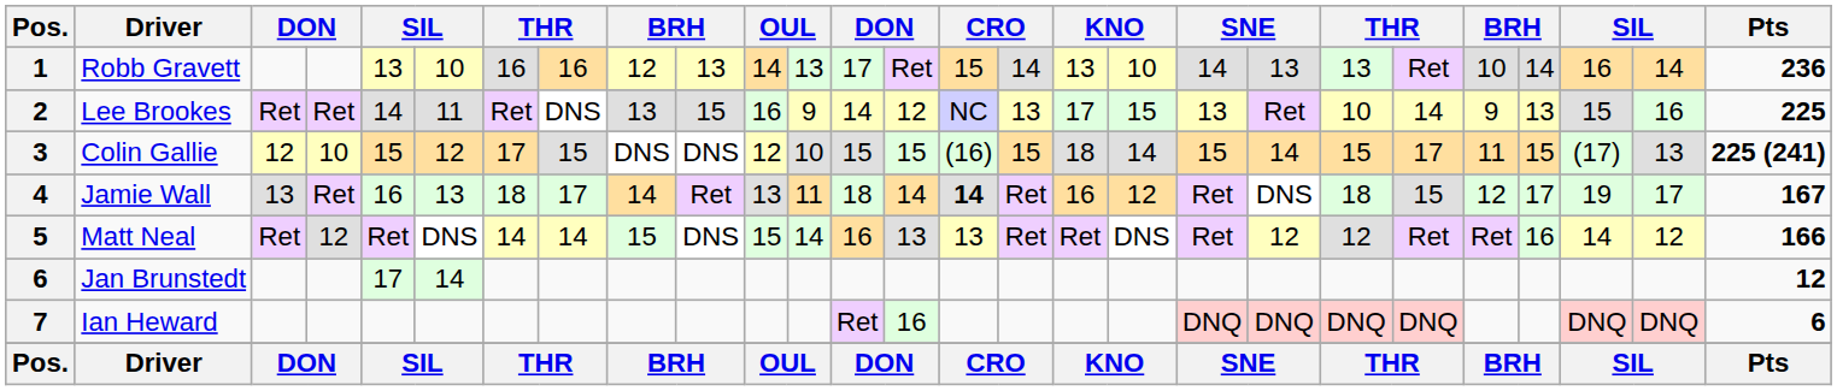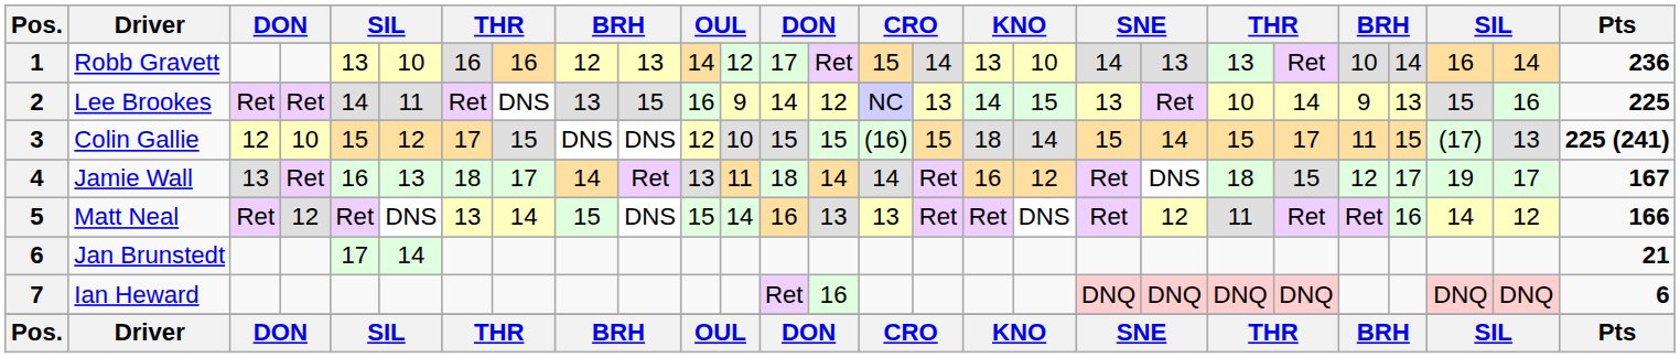Robb Gravett | column 12: 13 -> 12
Lee Brookes | column 17: 17 -> 14
Jamie Wall | column 15: bold -> normal
Matt Neal | column 7: 14 -> 13
Matt Neal | column 21: 12 -> 11
Jan Brunstedt | Pts: 12 -> 21
